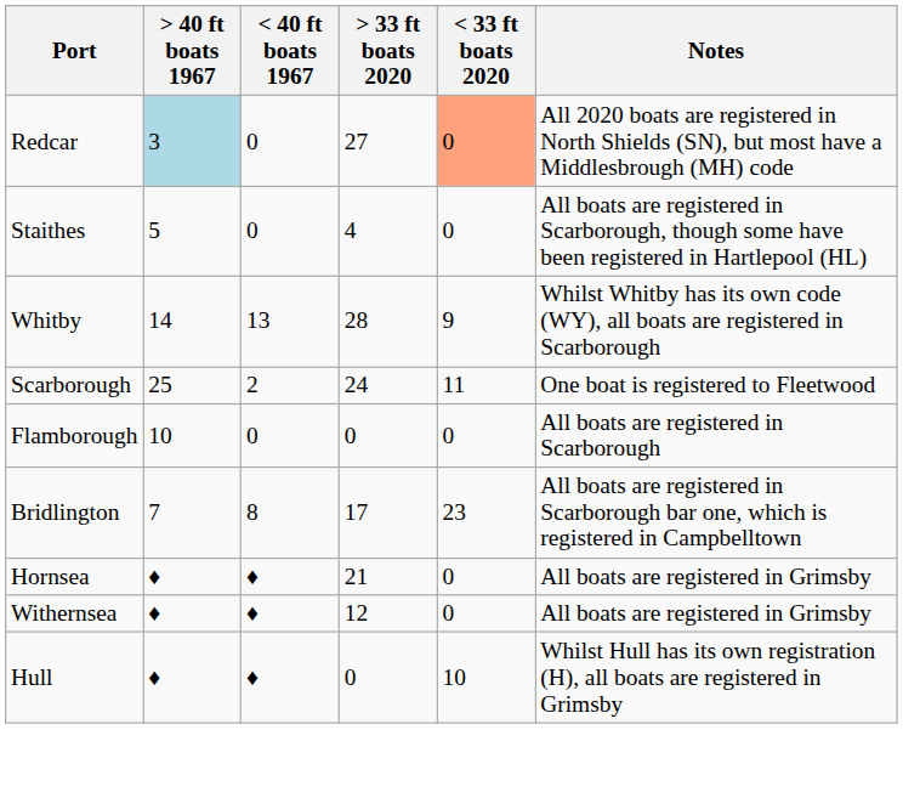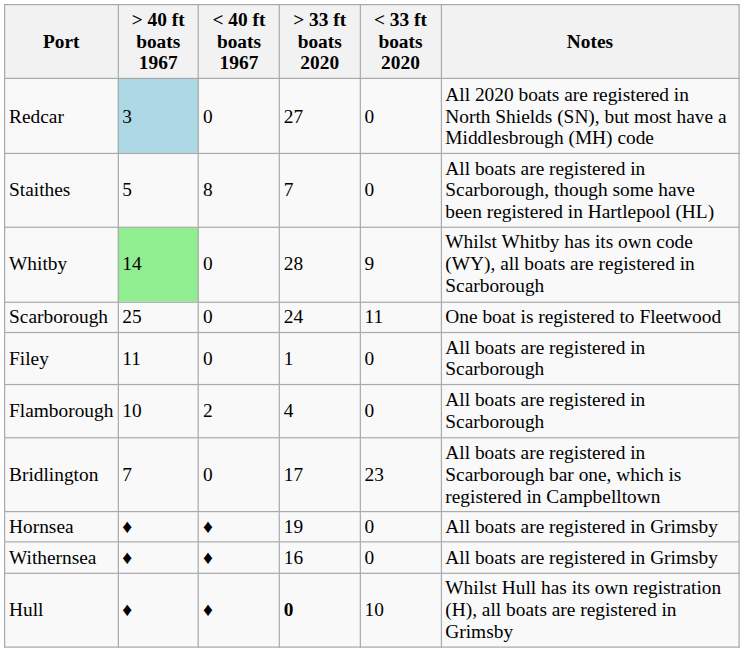Redcar | < 33 ft boats 2020: lightsalmon background -> no background
Staithes | < 40 ft boats 1967: 0 -> 8
Staithes | > 33 ft boats 2020: 4 -> 7
Whitby | > 40 ft boats 1967: no background -> lightgreen background
Whitby | < 40 ft boats 1967: 13 -> 0
Scarborough | < 40 ft boats 1967: 2 -> 0
+ row: Filey | 11 | 0 | 1 | 0 | All boats are registered in Scarborough
Flamborough | < 40 ft boats 1967: 0 -> 2
Flamborough | > 33 ft boats 2020: 0 -> 4
Bridlington | < 40 ft boats 1967: 8 -> 0
Hornsea | > 33 ft boats 2020: 21 -> 19
Withernsea | > 33 ft boats 2020: 12 -> 16
Hull | > 33 ft boats 2020: normal -> bold
